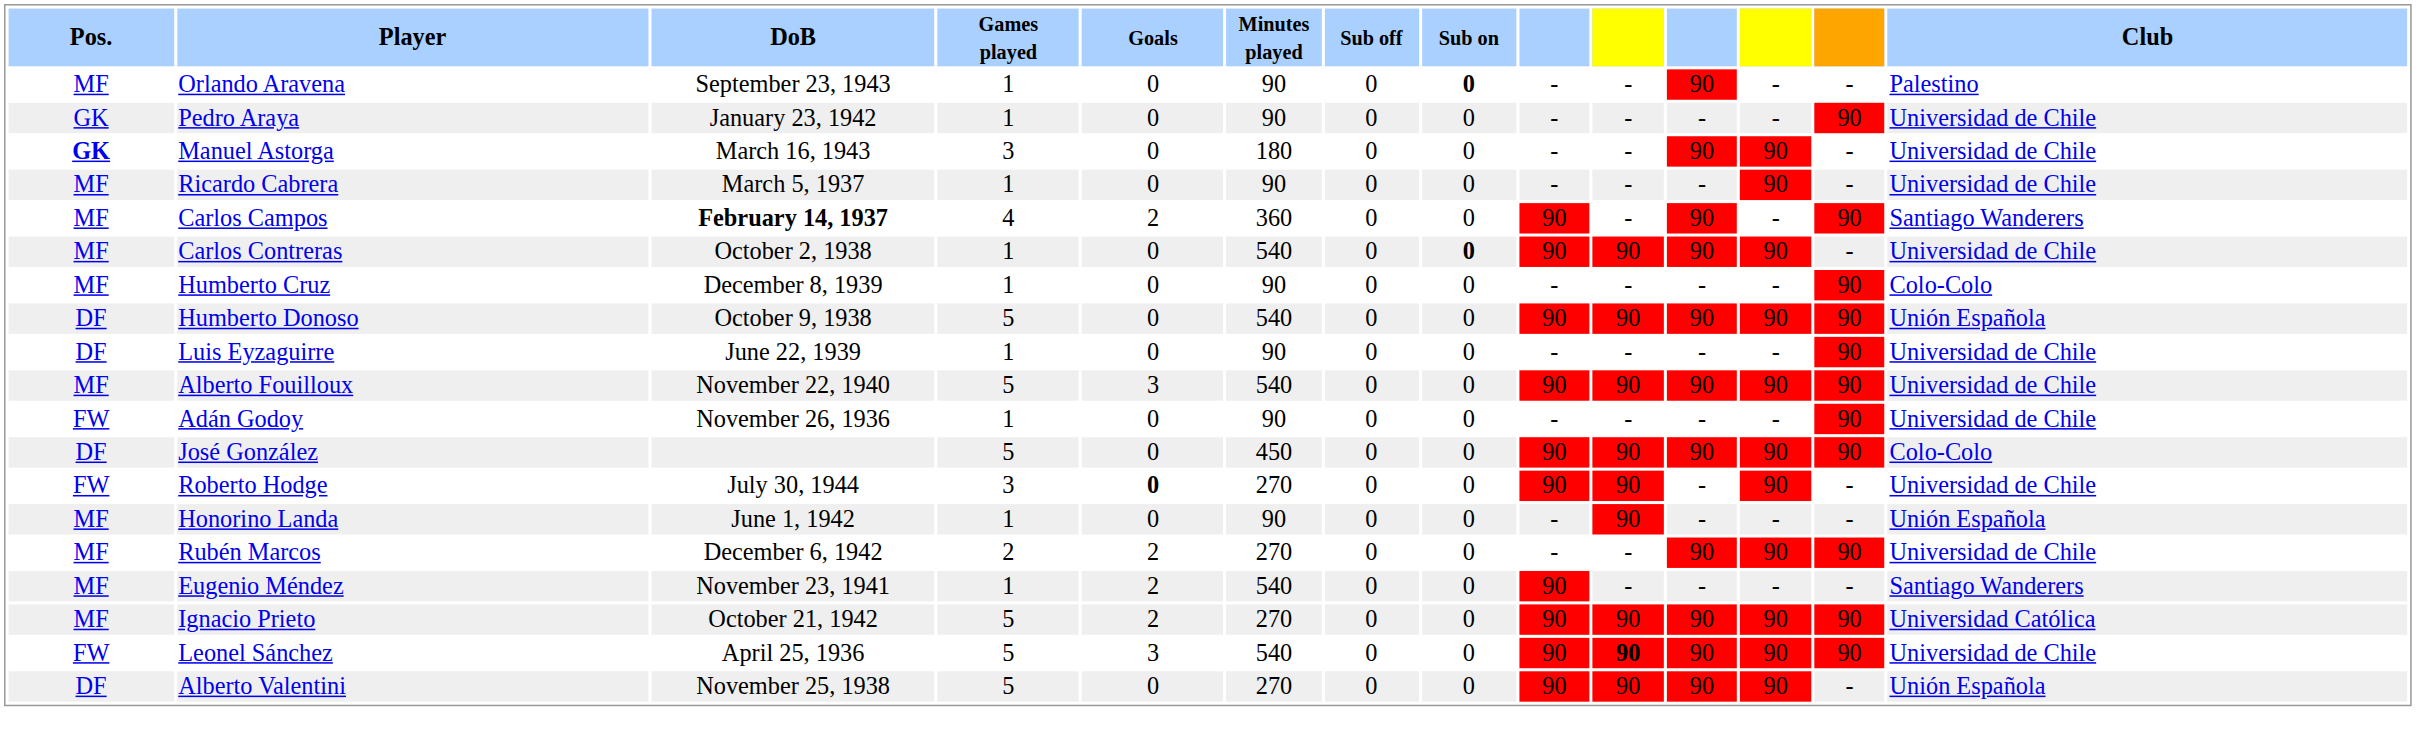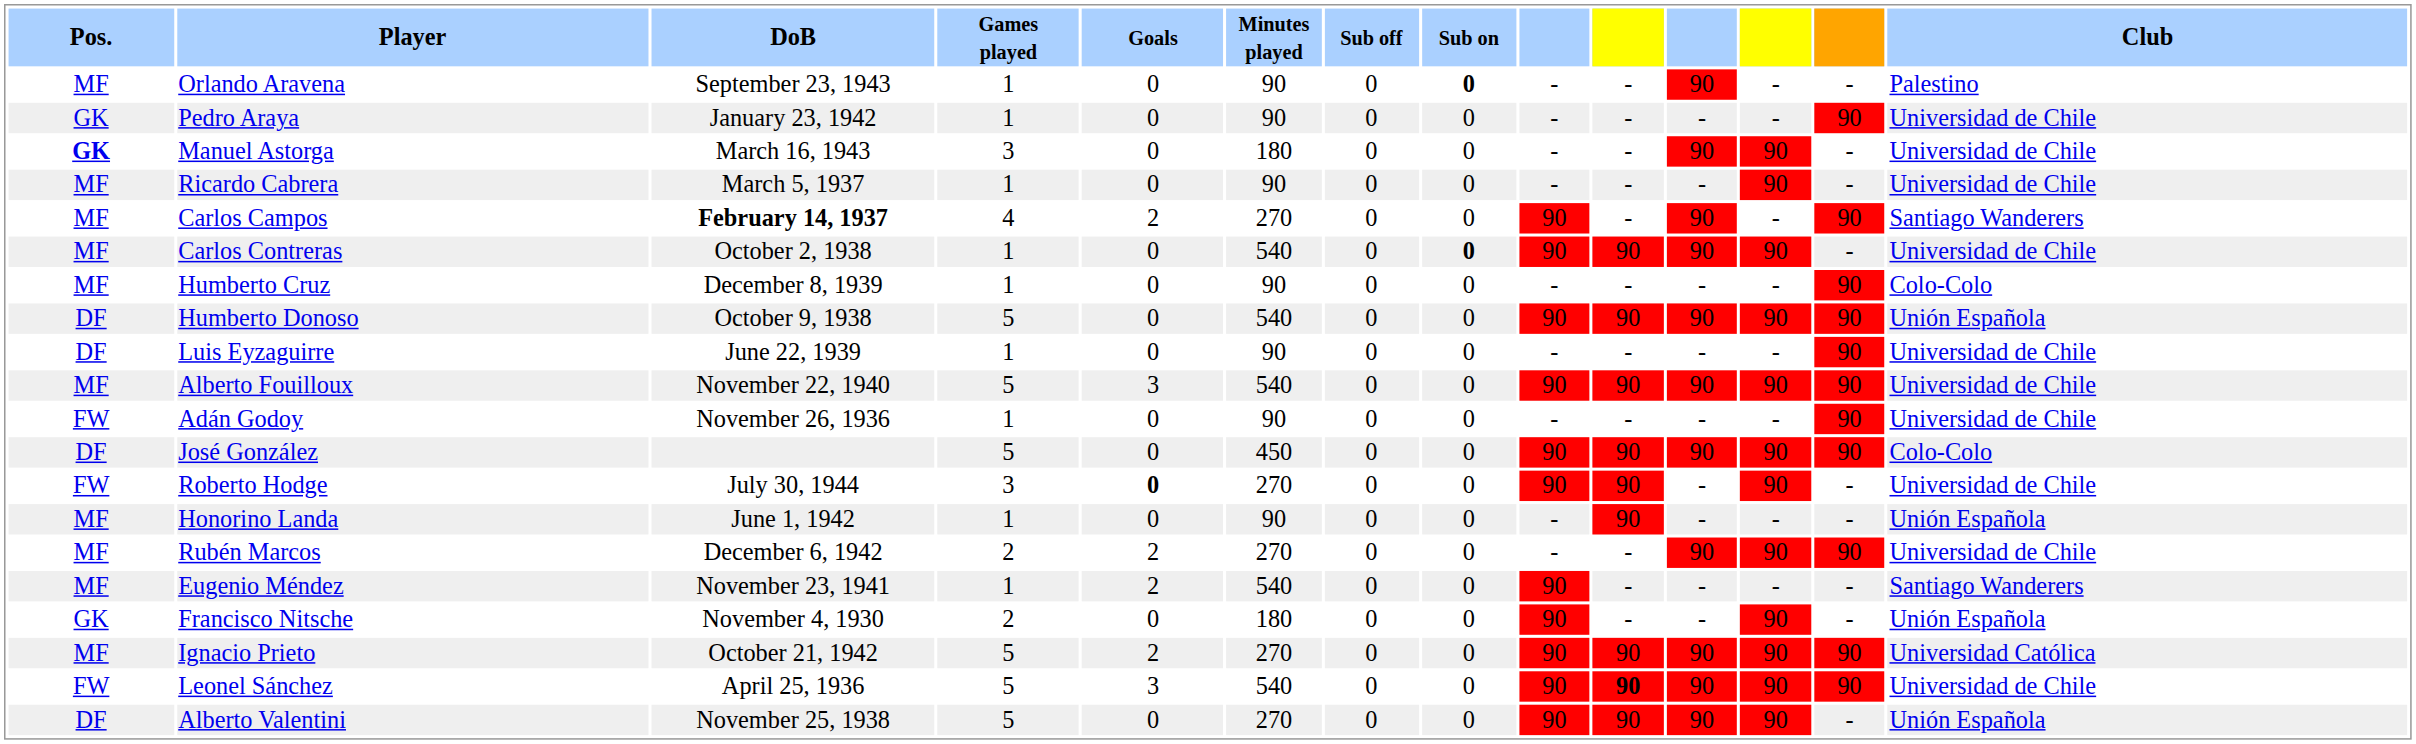Carlos Campos | Minutes played: 360 -> 270
+ row: GK | Francisco Nitsche | November 4, 1930 | 2 | 0 | 180 | 0 | 0 | 90 | - | - | 90 | - | Unión Española
